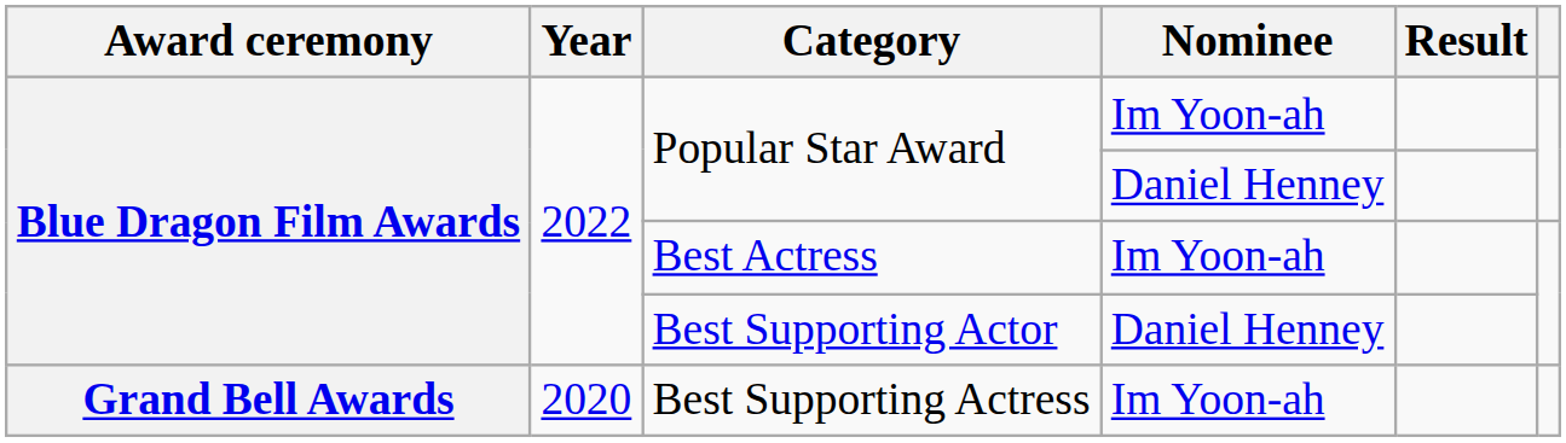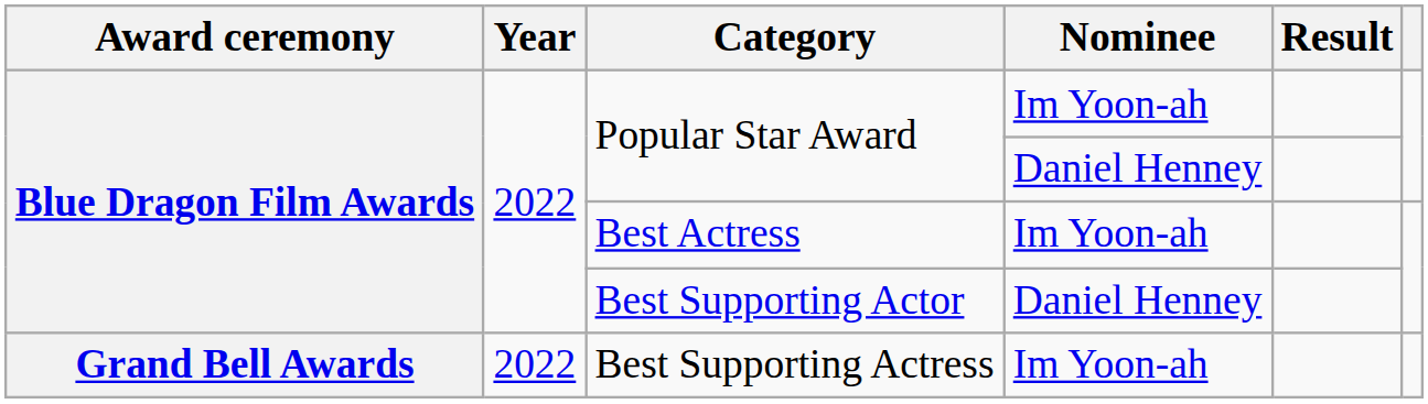Best Supporting Actress | Year: 2020 -> 2022
